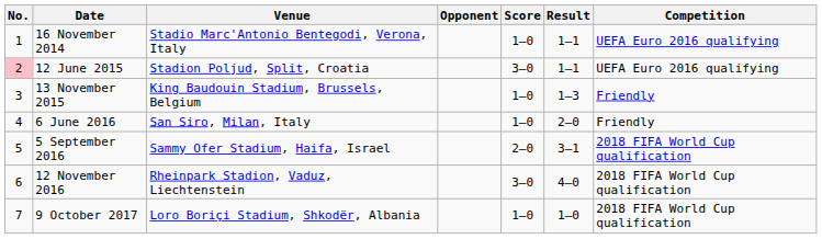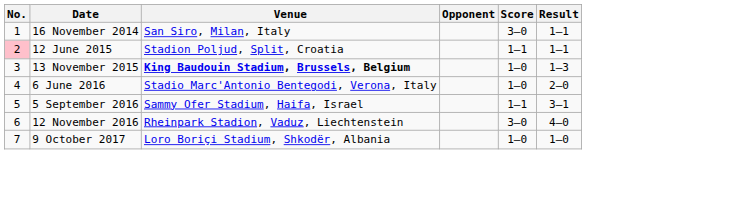- column: Competition | UEFA Euro 2016 qualifying | UEFA Euro 2016 qualifying | Friendly | Friendly | 2018 FIFA World Cup qualification | 2018 FIFA World Cup qualification | 2018 FIFA World Cup qualification
16 November 2014 | Venue: Stadio Marc'Antonio Bentegodi, Verona, Italy -> San Siro, Milan, Italy
16 November 2014 | Score: 1–0 -> 3–0
12 June 2015 | Score: 3–0 -> 1–1
13 November 2015 | Venue: normal -> bold
6 June 2016 | Venue: San Siro, Milan, Italy -> Stadio Marc'Antonio Bentegodi, Verona, Italy
5 September 2016 | Score: 2–0 -> 1–1
